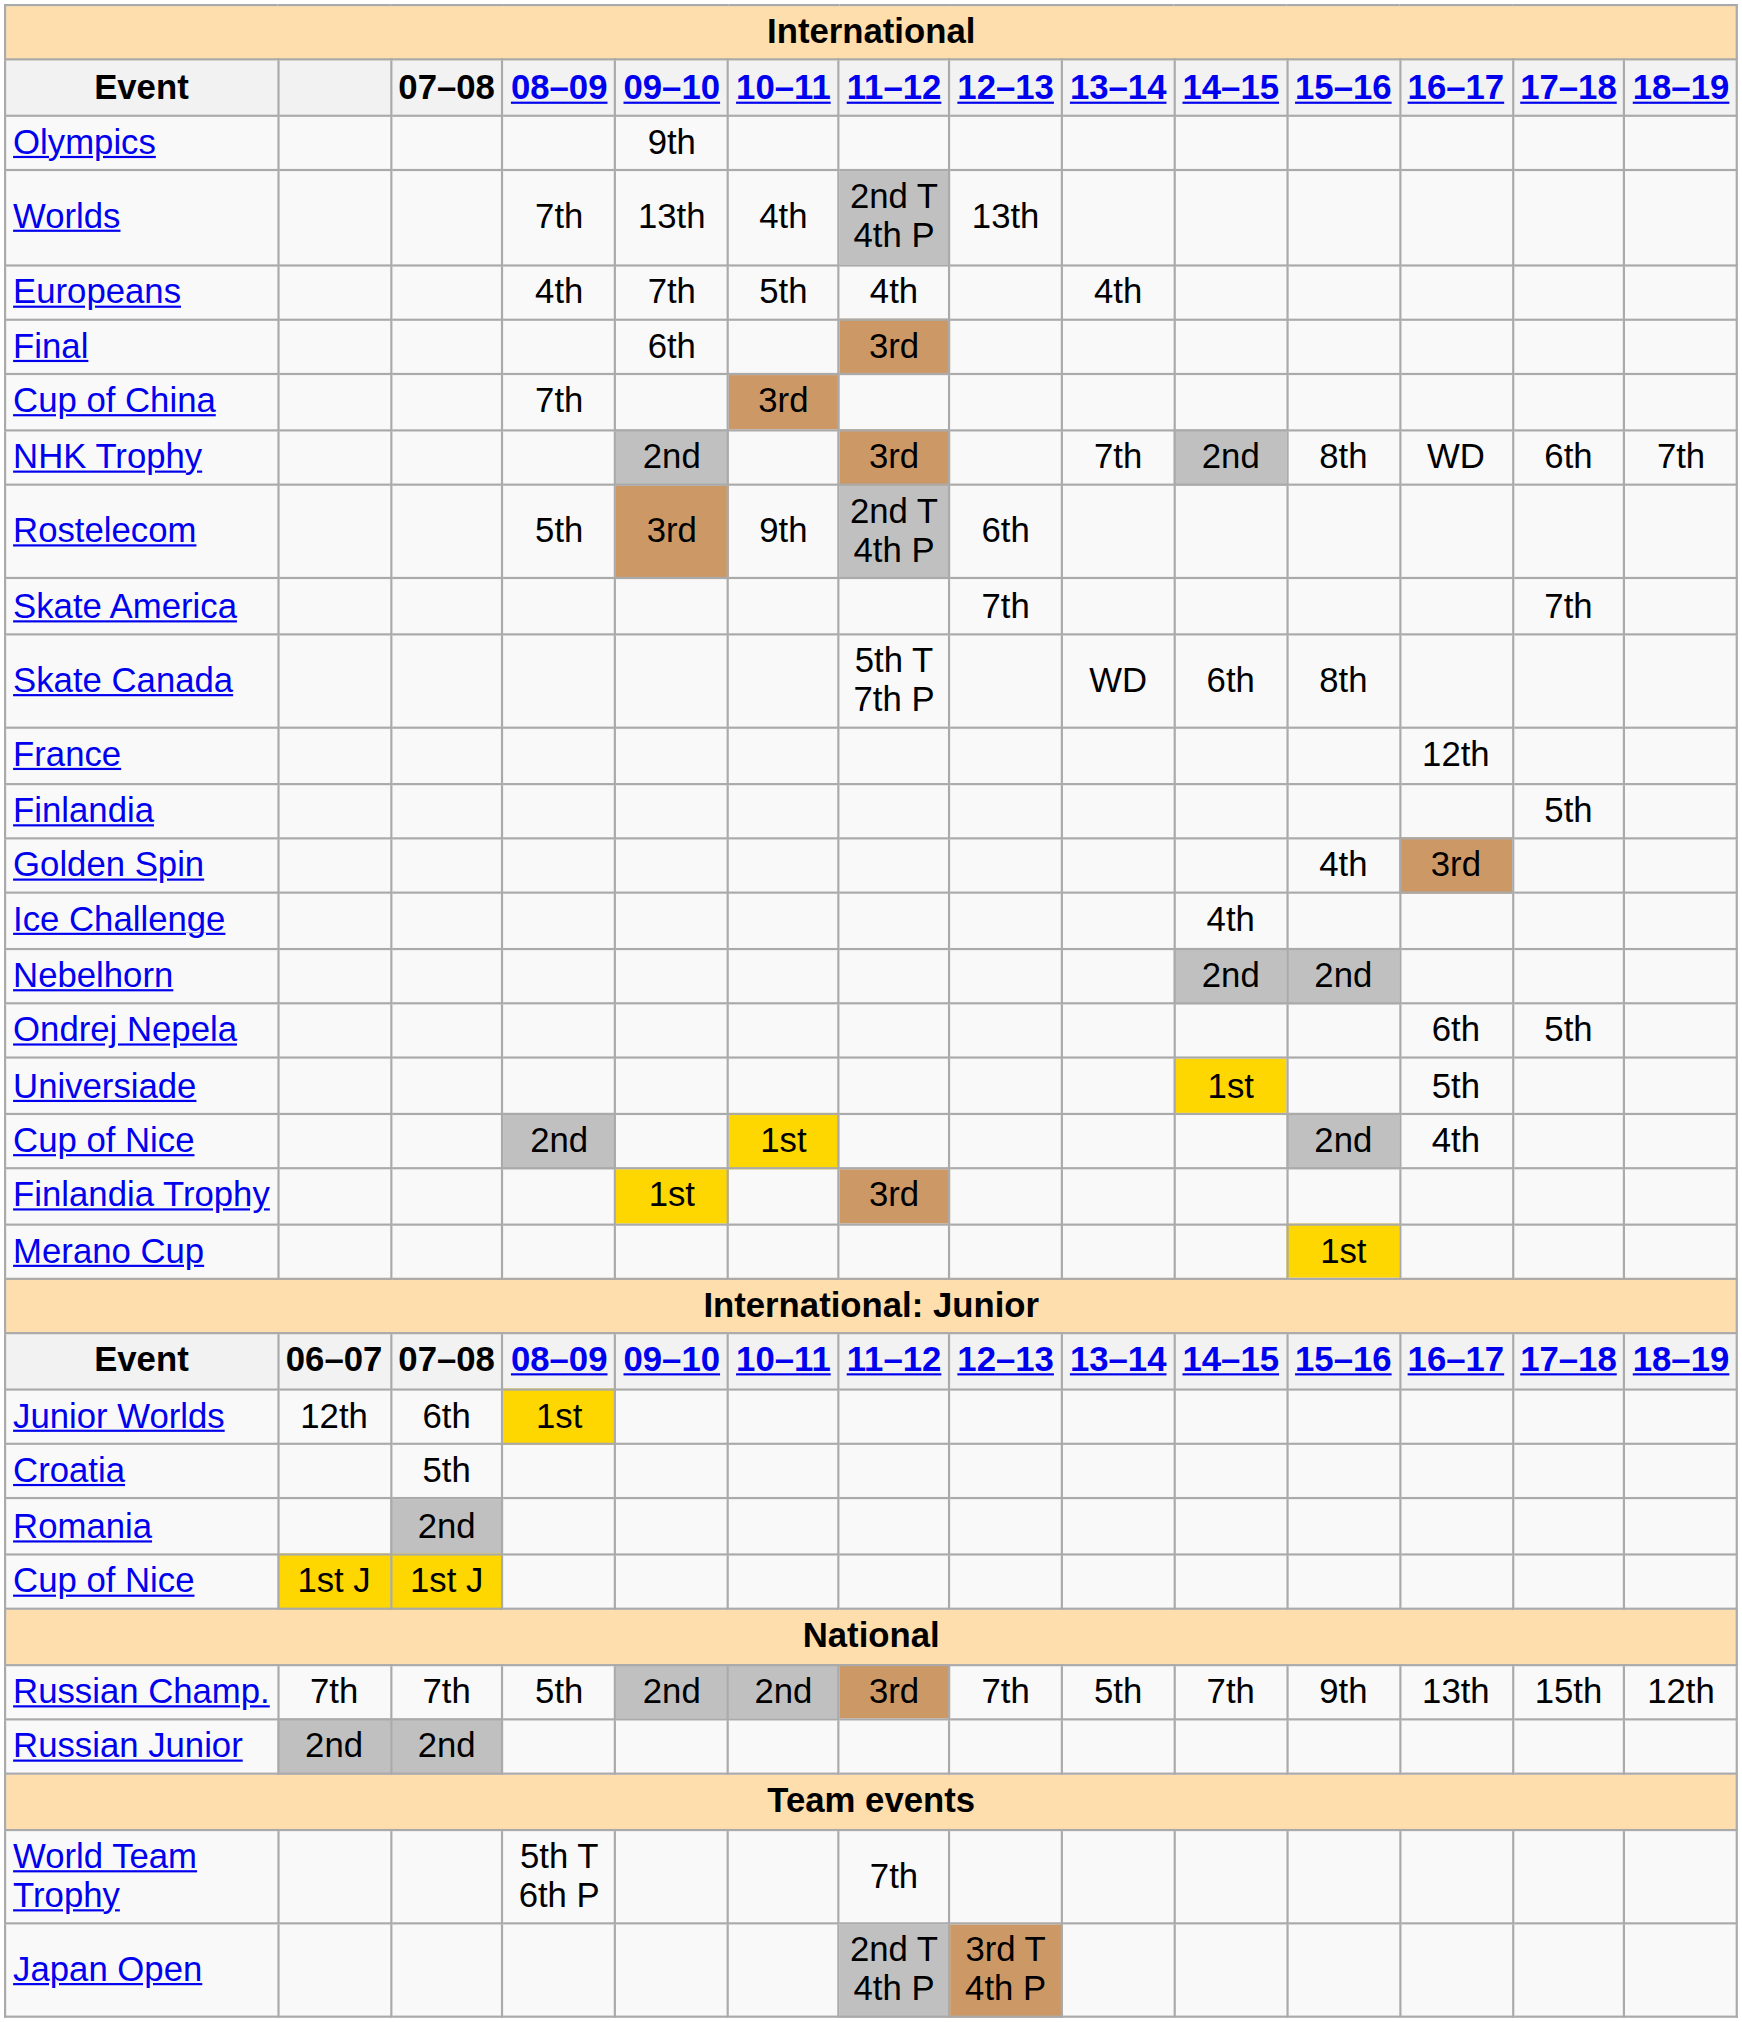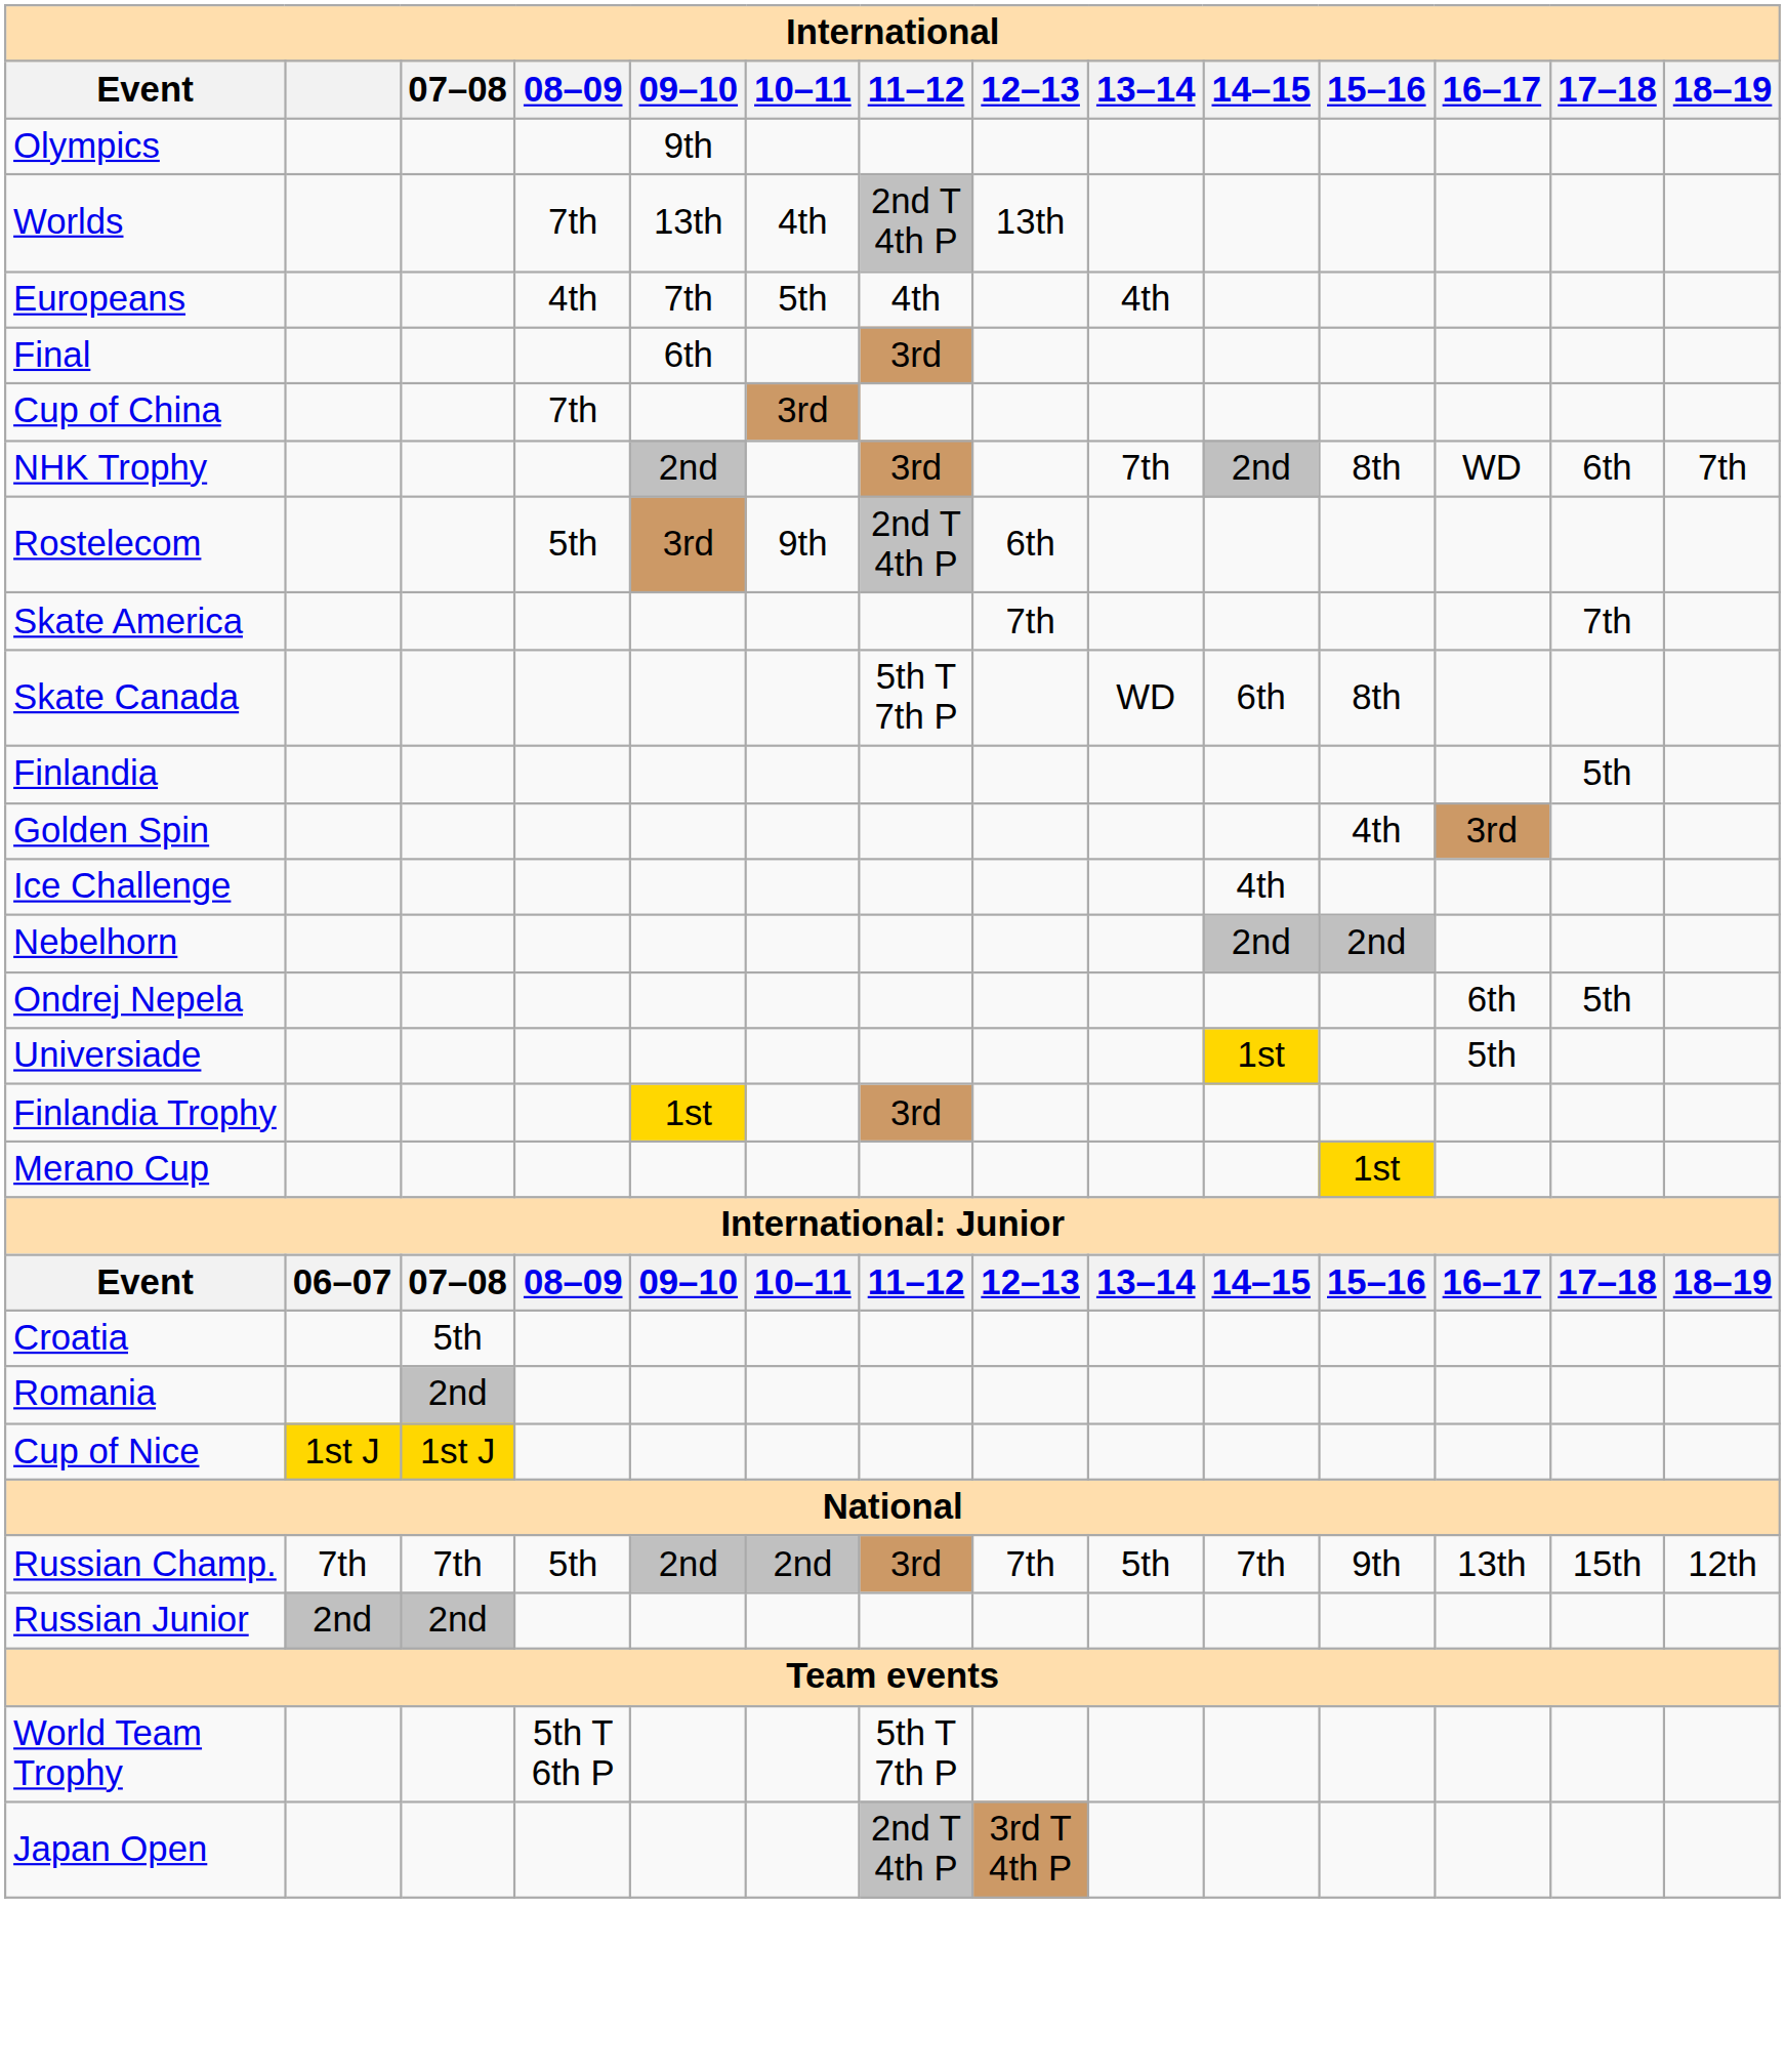- row: France | 12th
- row: Cup of Nice | 2nd | 1st | 2nd | 4th
- row: Junior Worlds | 12th | 6th | 1st
World Team Trophy | 11–12: 7th -> 5th T 7th P
